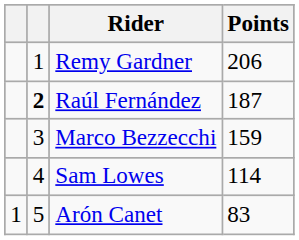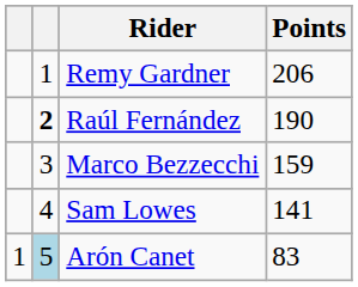Raúl Fernández | Points: 187 -> 190
Sam Lowes | Points: 114 -> 141
Arón Canet | column 2: no background -> lightblue background
